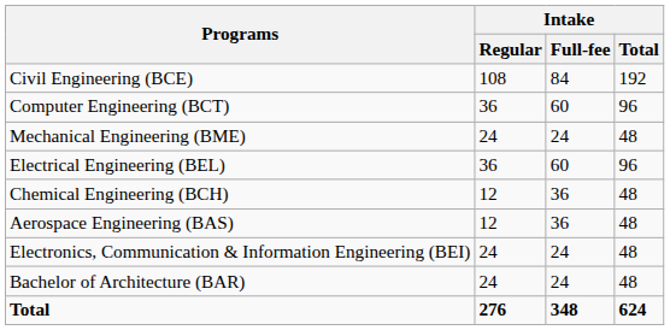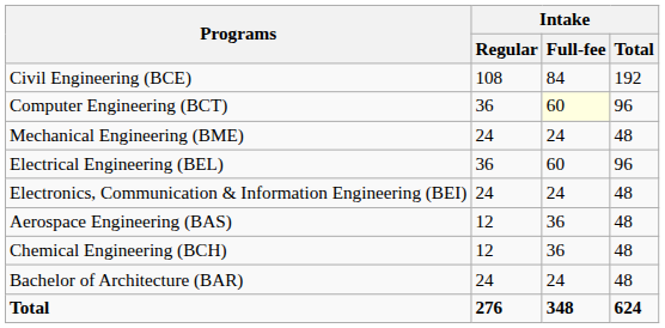Computer Engineering (BCT) | Intake / Full-fee: no background -> lightyellow background
rows swapped: Electronics, Communication & Information Engineering (BEI) <-> Chemical Engineering (BCH)
